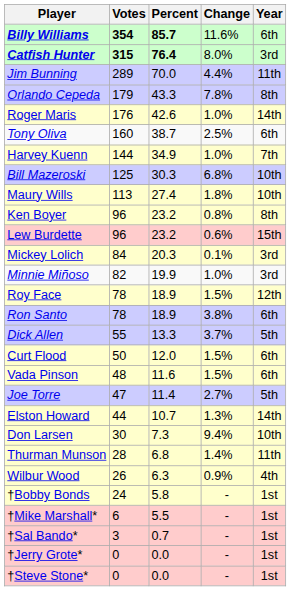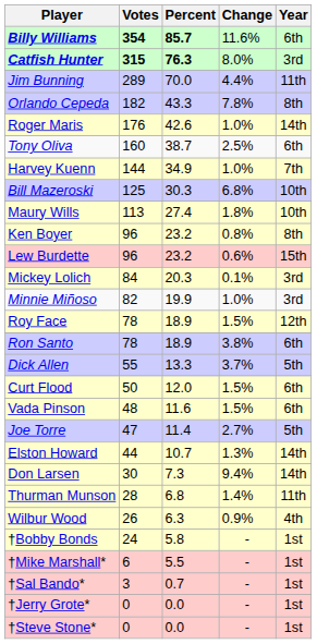Catfish Hunter | Percent: 76.4 -> 76.3
Orlando Cepeda | Votes: 179 -> 182
Don Larsen | Year: 10th -> 14th
